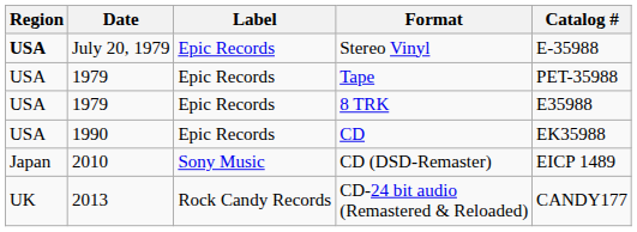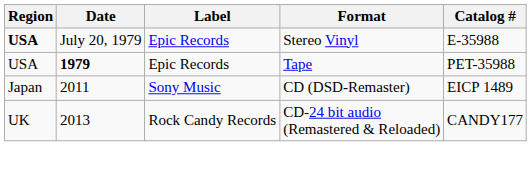Tape | Date: normal -> bold
- row: USA | 1979 | Epic Records | 8 TRK | E35988
- row: USA | 1990 | Epic Records | CD | EK35988
CD (DSD-Remaster) | Date: 2010 -> 2011
